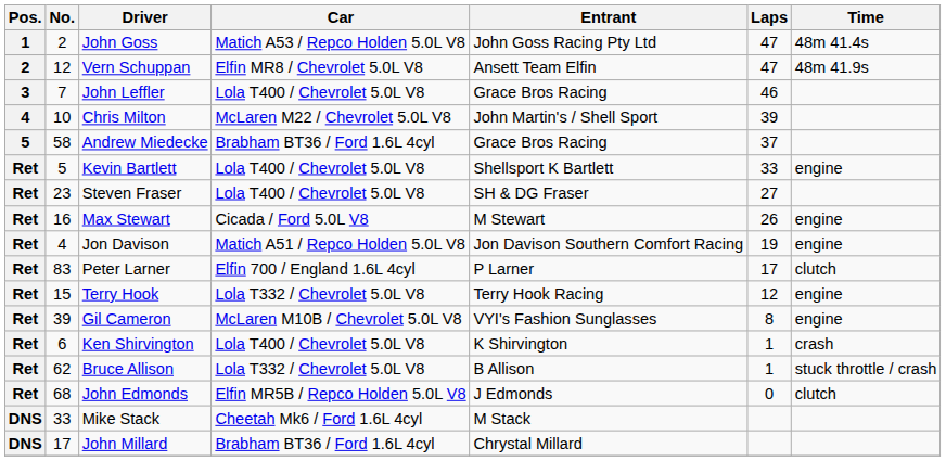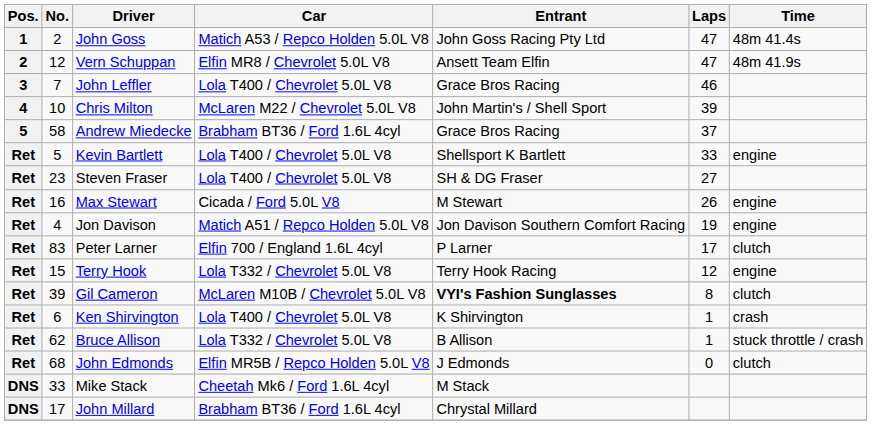Gil Cameron | Entrant: normal -> bold
Gil Cameron | Time: engine -> clutch
